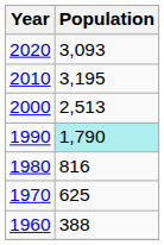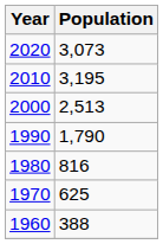2020 | Population: 3,093 -> 3,073
1990 | Population: paleturquoise background -> no background
